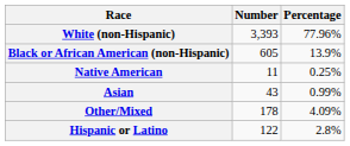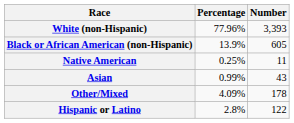columns swapped: Number <-> Percentage
